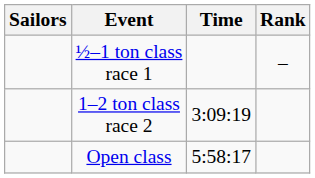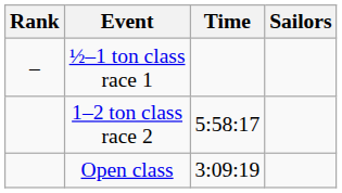columns swapped: Sailors <-> Rank
1–2 ton class race 2 | Time: 3:09:19 -> 5:58:17
Open class | Time: 5:58:17 -> 3:09:19
